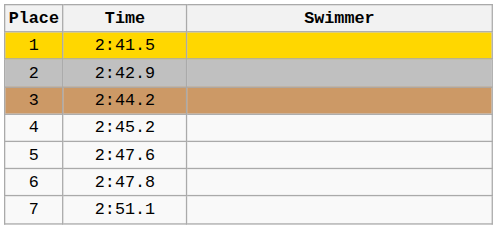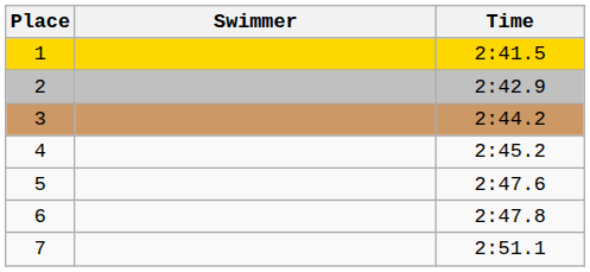columns swapped: Swimmer <-> Time
